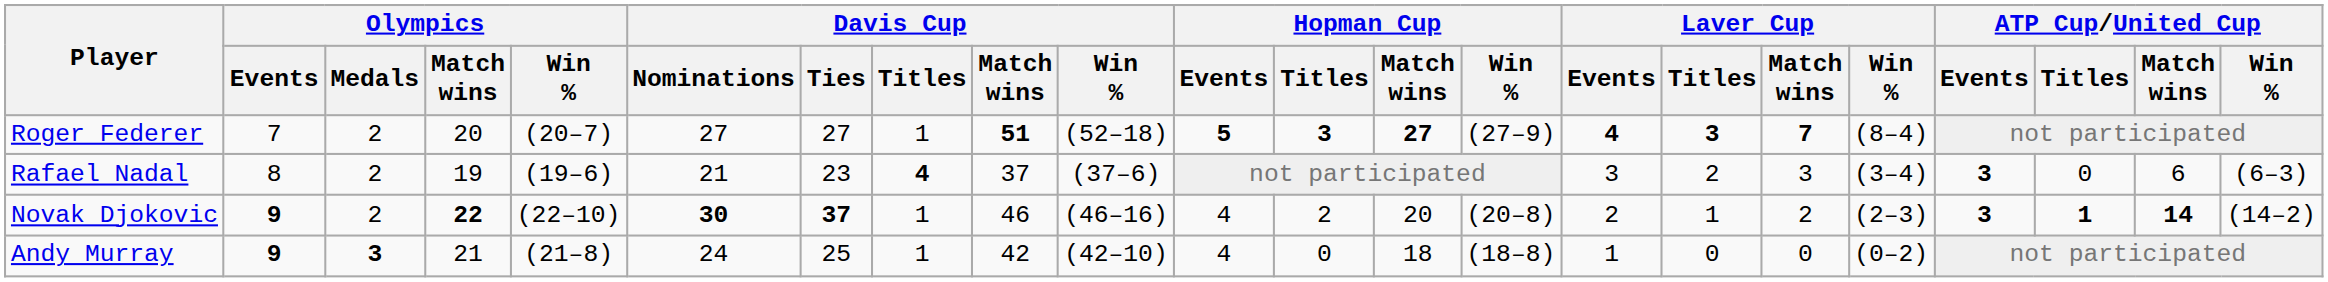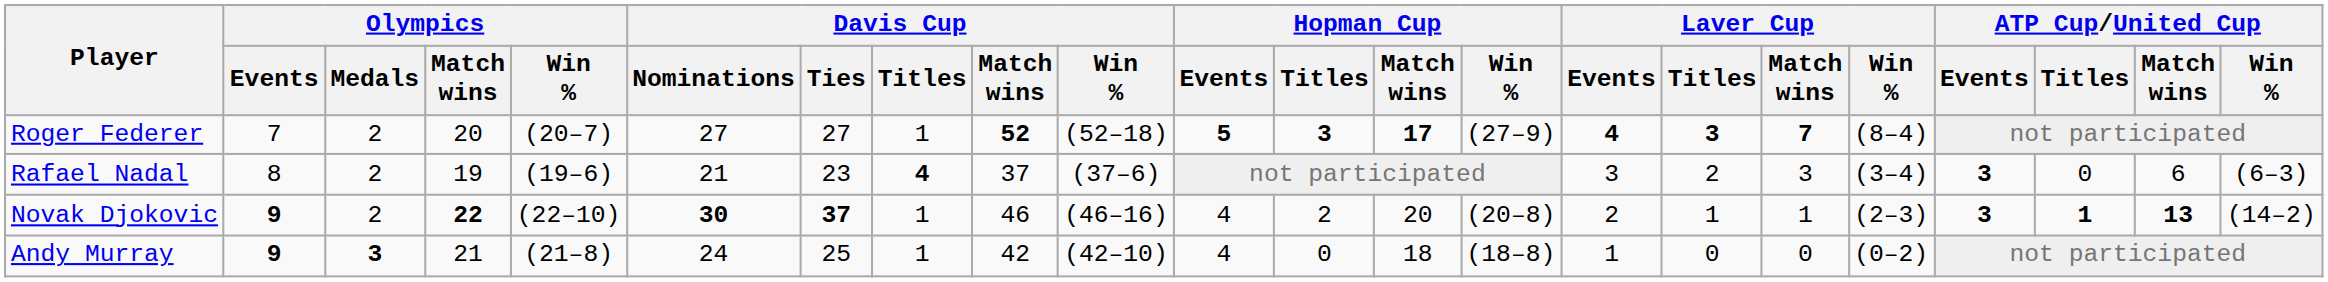Roger Federer | Davis Cup / Match wins: 51 -> 52
Roger Federer | Hopman Cup / Match wins: 27 -> 17
Novak Djokovic | Laver Cup / Match wins: 2 -> 1
Novak Djokovic | ATP Cup/United Cup / Match wins: 14 -> 13
